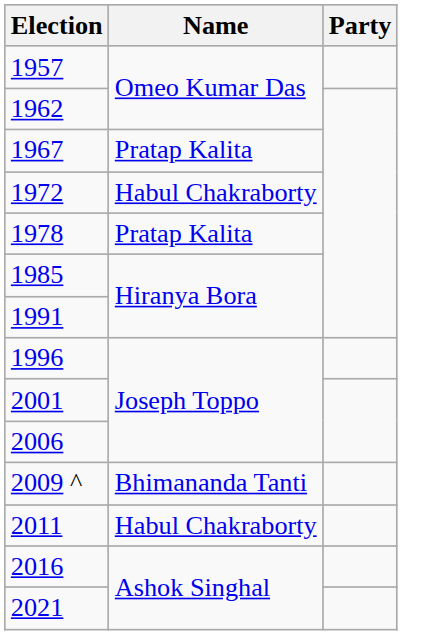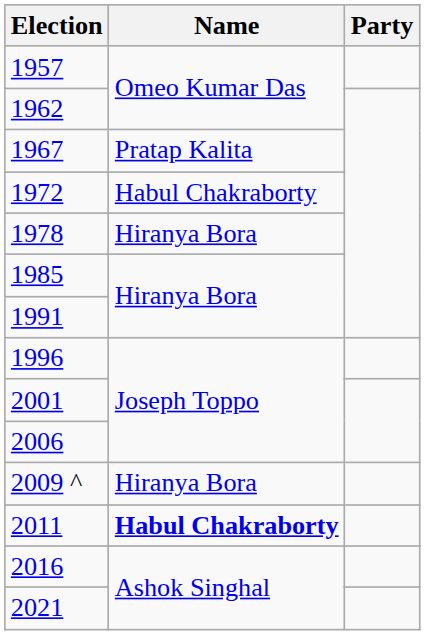1978 | Name: Pratap Kalita -> Hiranya Bora
2009 ^ | Name: Bhimananda Tanti -> Hiranya Bora
2011 | Name: normal -> bold
